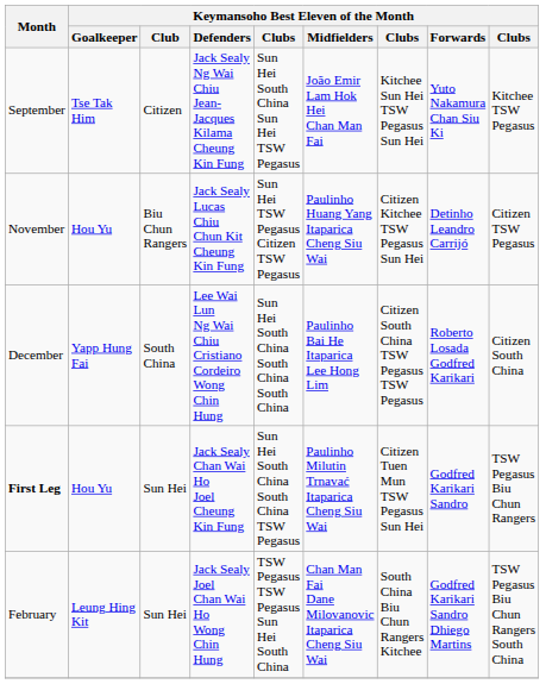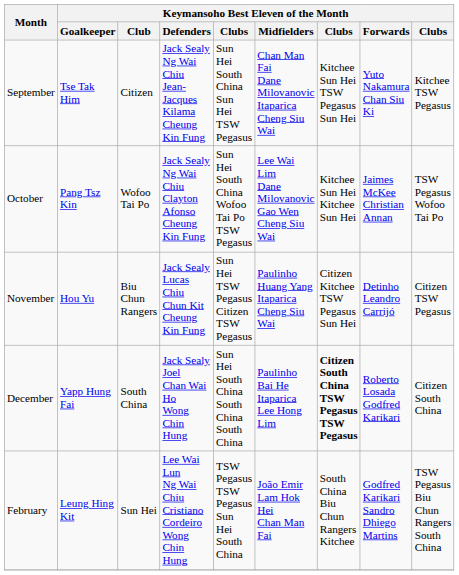September | Keymansoho Best Eleven of the Month / Midfielders: João Emir Lam Hok Hei Chan Man Fai -> Chan Man Fai Dane Milovanovic Itaparica Cheng Siu Wai
+ row: October | Pang Tsz Kin | Wofoo Tai Po | Jack Sealy Ng Wai Chiu Clayton Afonso Cheung Kin Fung | Sun Hei South China Wofoo Tai Po TSW Pegasus | Lee Wai Lim Dane Milovanovic Gao Wen Cheng Siu Wai | Kitchee Sun Hei Kitchee Sun Hei | Jaimes McKee Christian Annan | TSW Pegasus Wofoo Tai Po
December | Keymansoho Best Eleven of the Month / Defenders: Lee Wai Lun Ng Wai Chiu Cristiano Cordeiro Wong Chin Hung -> Jack Sealy Joel Chan Wai Ho Wong Chin Hung
December | column 7: normal -> bold
- row: First Leg | Hou Yu | Sun Hei | Jack Sealy Chan Wai Ho Joel Cheung Kin Fung | Sun Hei South China South China TSW Pegasus | Paulinho Milutin Trnavać Itaparica Cheng Siu Wai | Citizen Tuen Mun TSW Pegasus Sun Hei | Godfred Karikari Sandro | TSW Pegasus Biu Chun Rangers
February | Keymansoho Best Eleven of the Month / Defenders: Jack Sealy Joel Chan Wai Ho Wong Chin Hung -> Lee Wai Lun Ng Wai Chiu Cristiano Cordeiro Wong Chin Hung
February | Keymansoho Best Eleven of the Month / Midfielders: Chan Man Fai Dane Milovanovic Itaparica Cheng Siu Wai -> João Emir Lam Hok Hei Chan Man Fai
